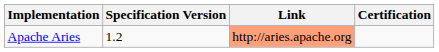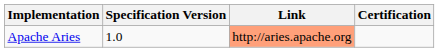Apache Aries | Specification Version: 1.2 -> 1.0
